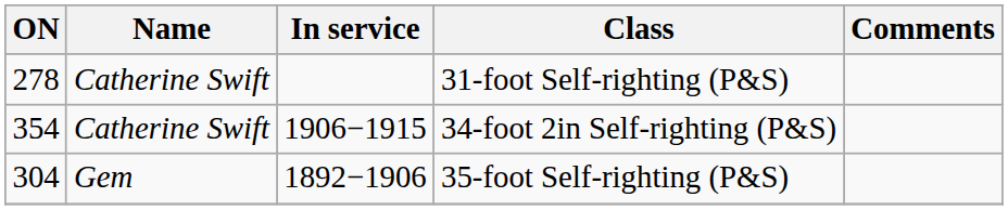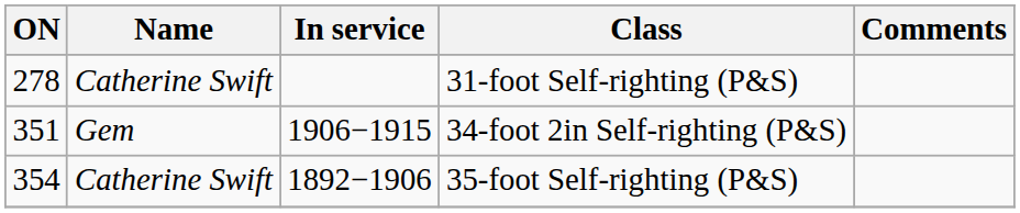34-foot 2in Self-righting (P&S) | ON: 354 -> 351
34-foot 2in Self-righting (P&S) | Name: Catherine Swift -> Gem
35-foot Self-righting (P&S) | ON: 304 -> 354
35-foot Self-righting (P&S) | Name: Gem -> Catherine Swift
